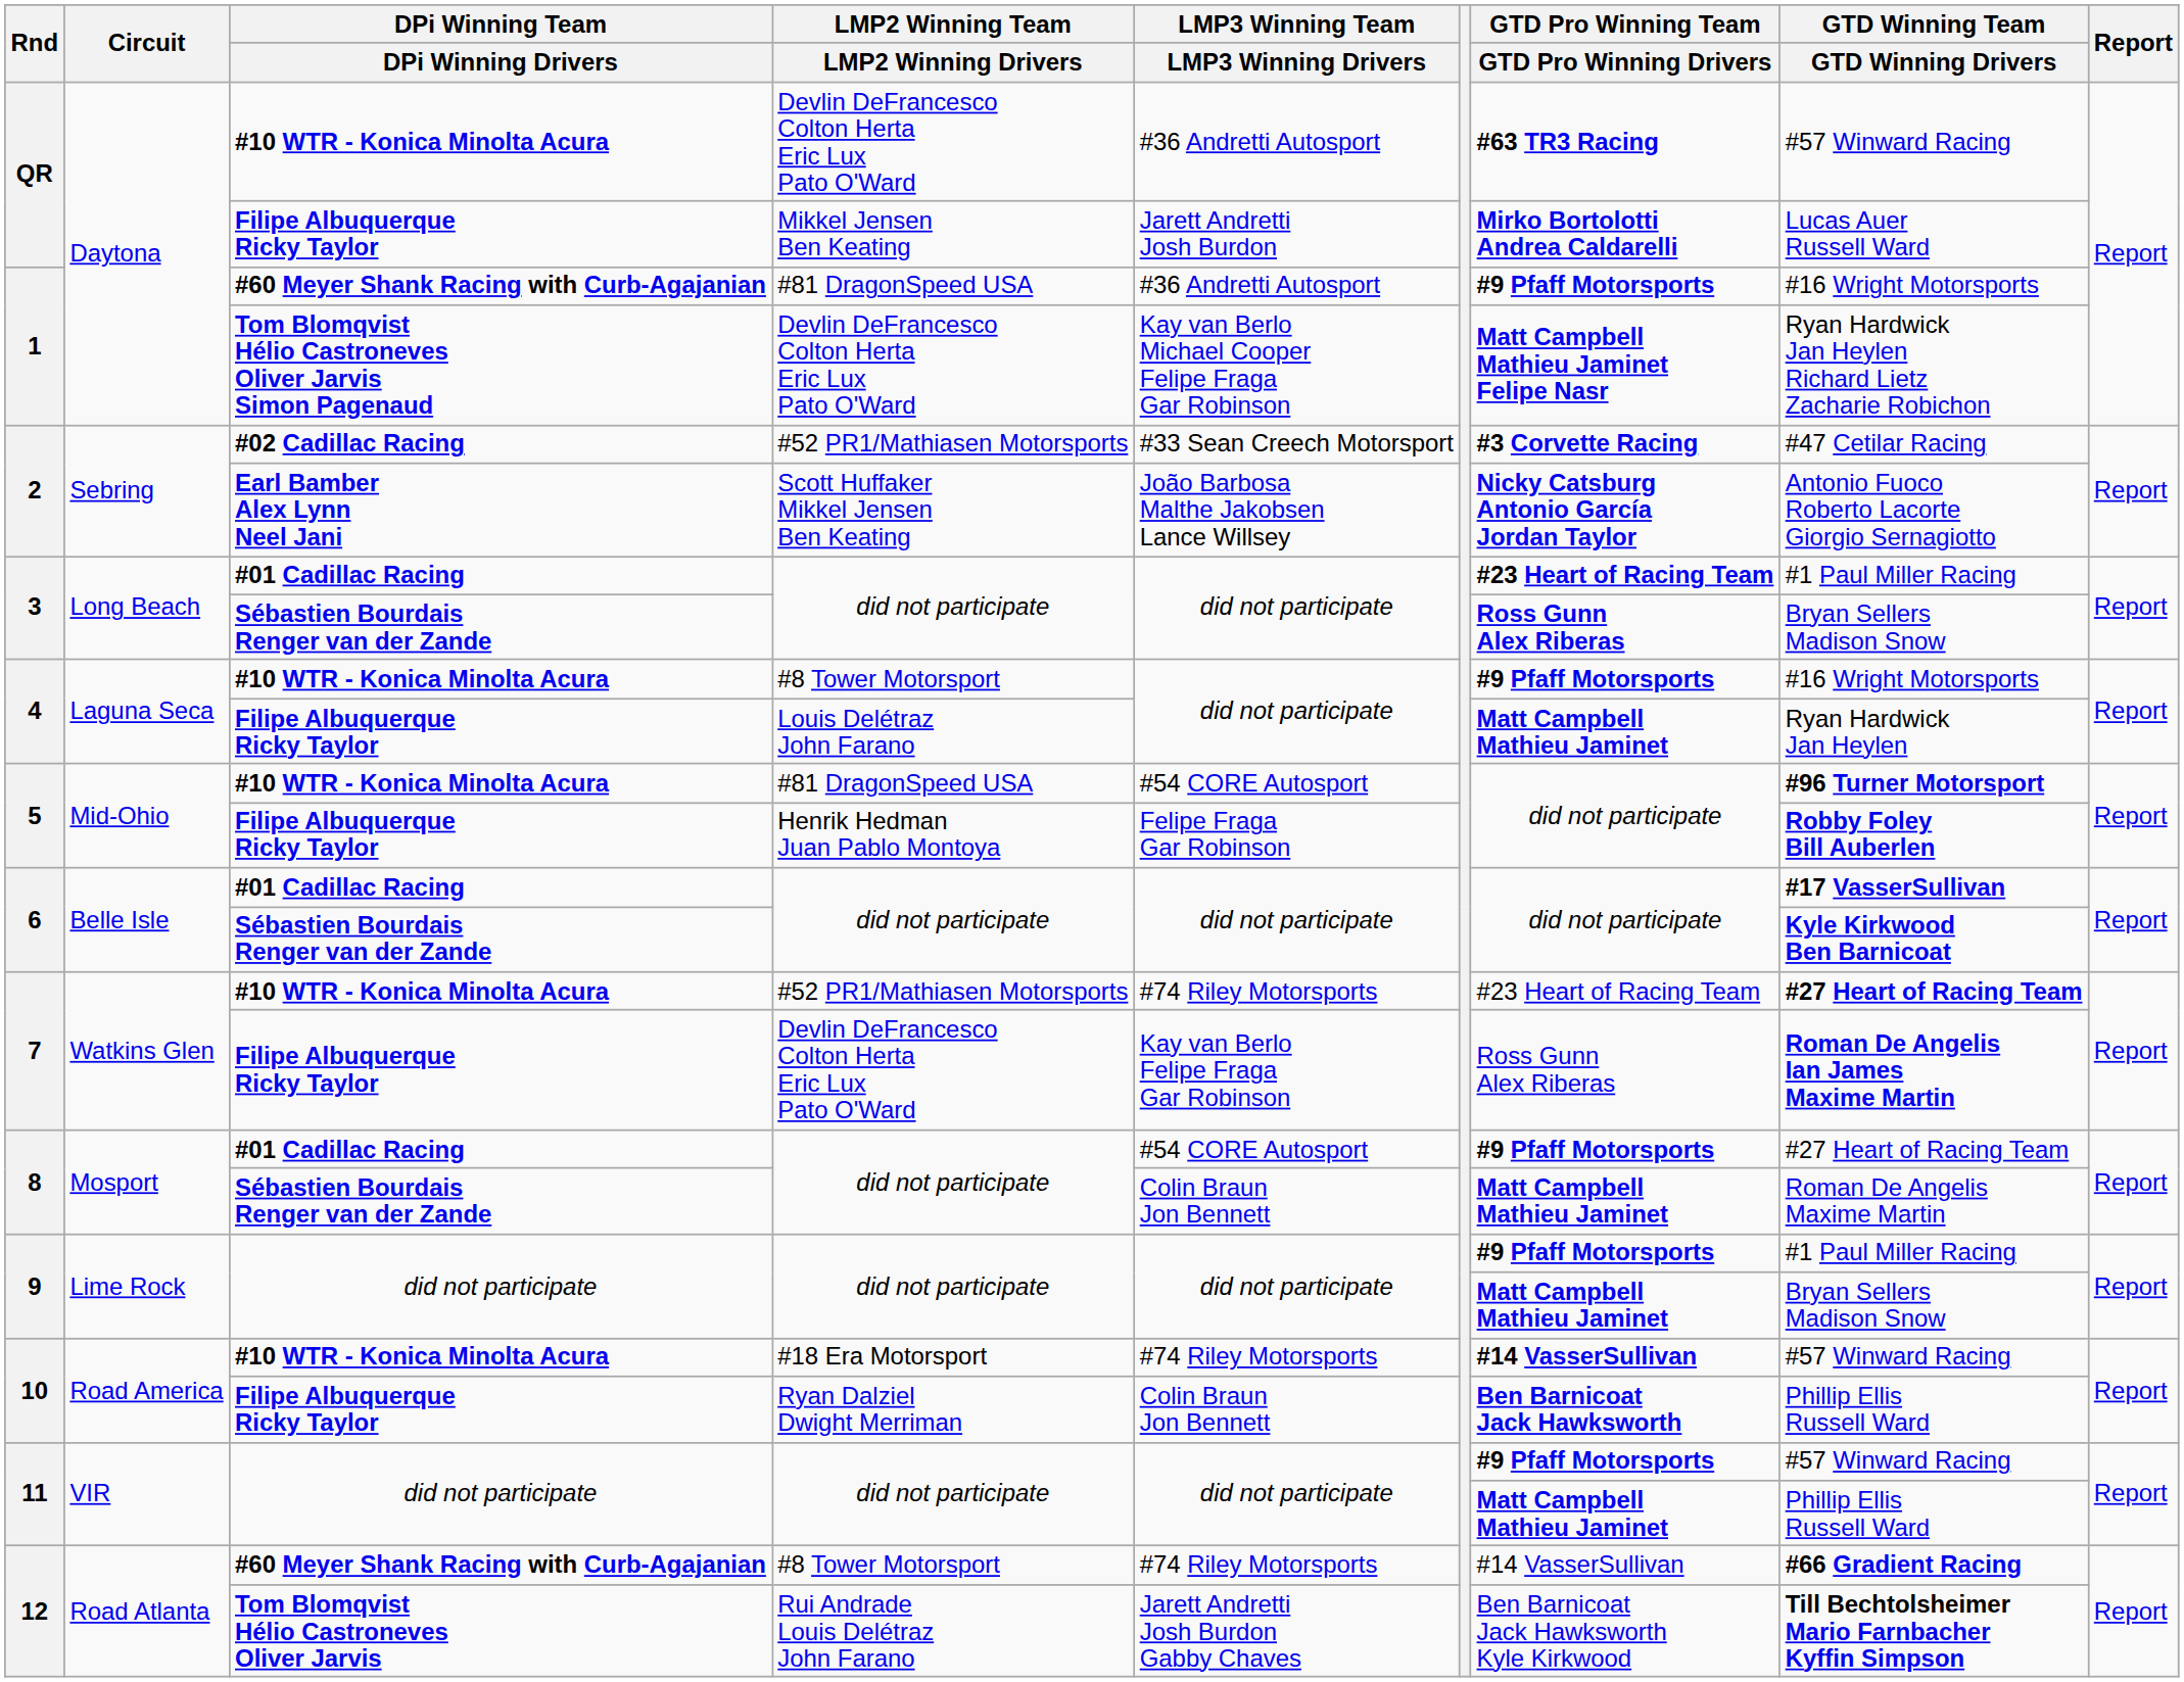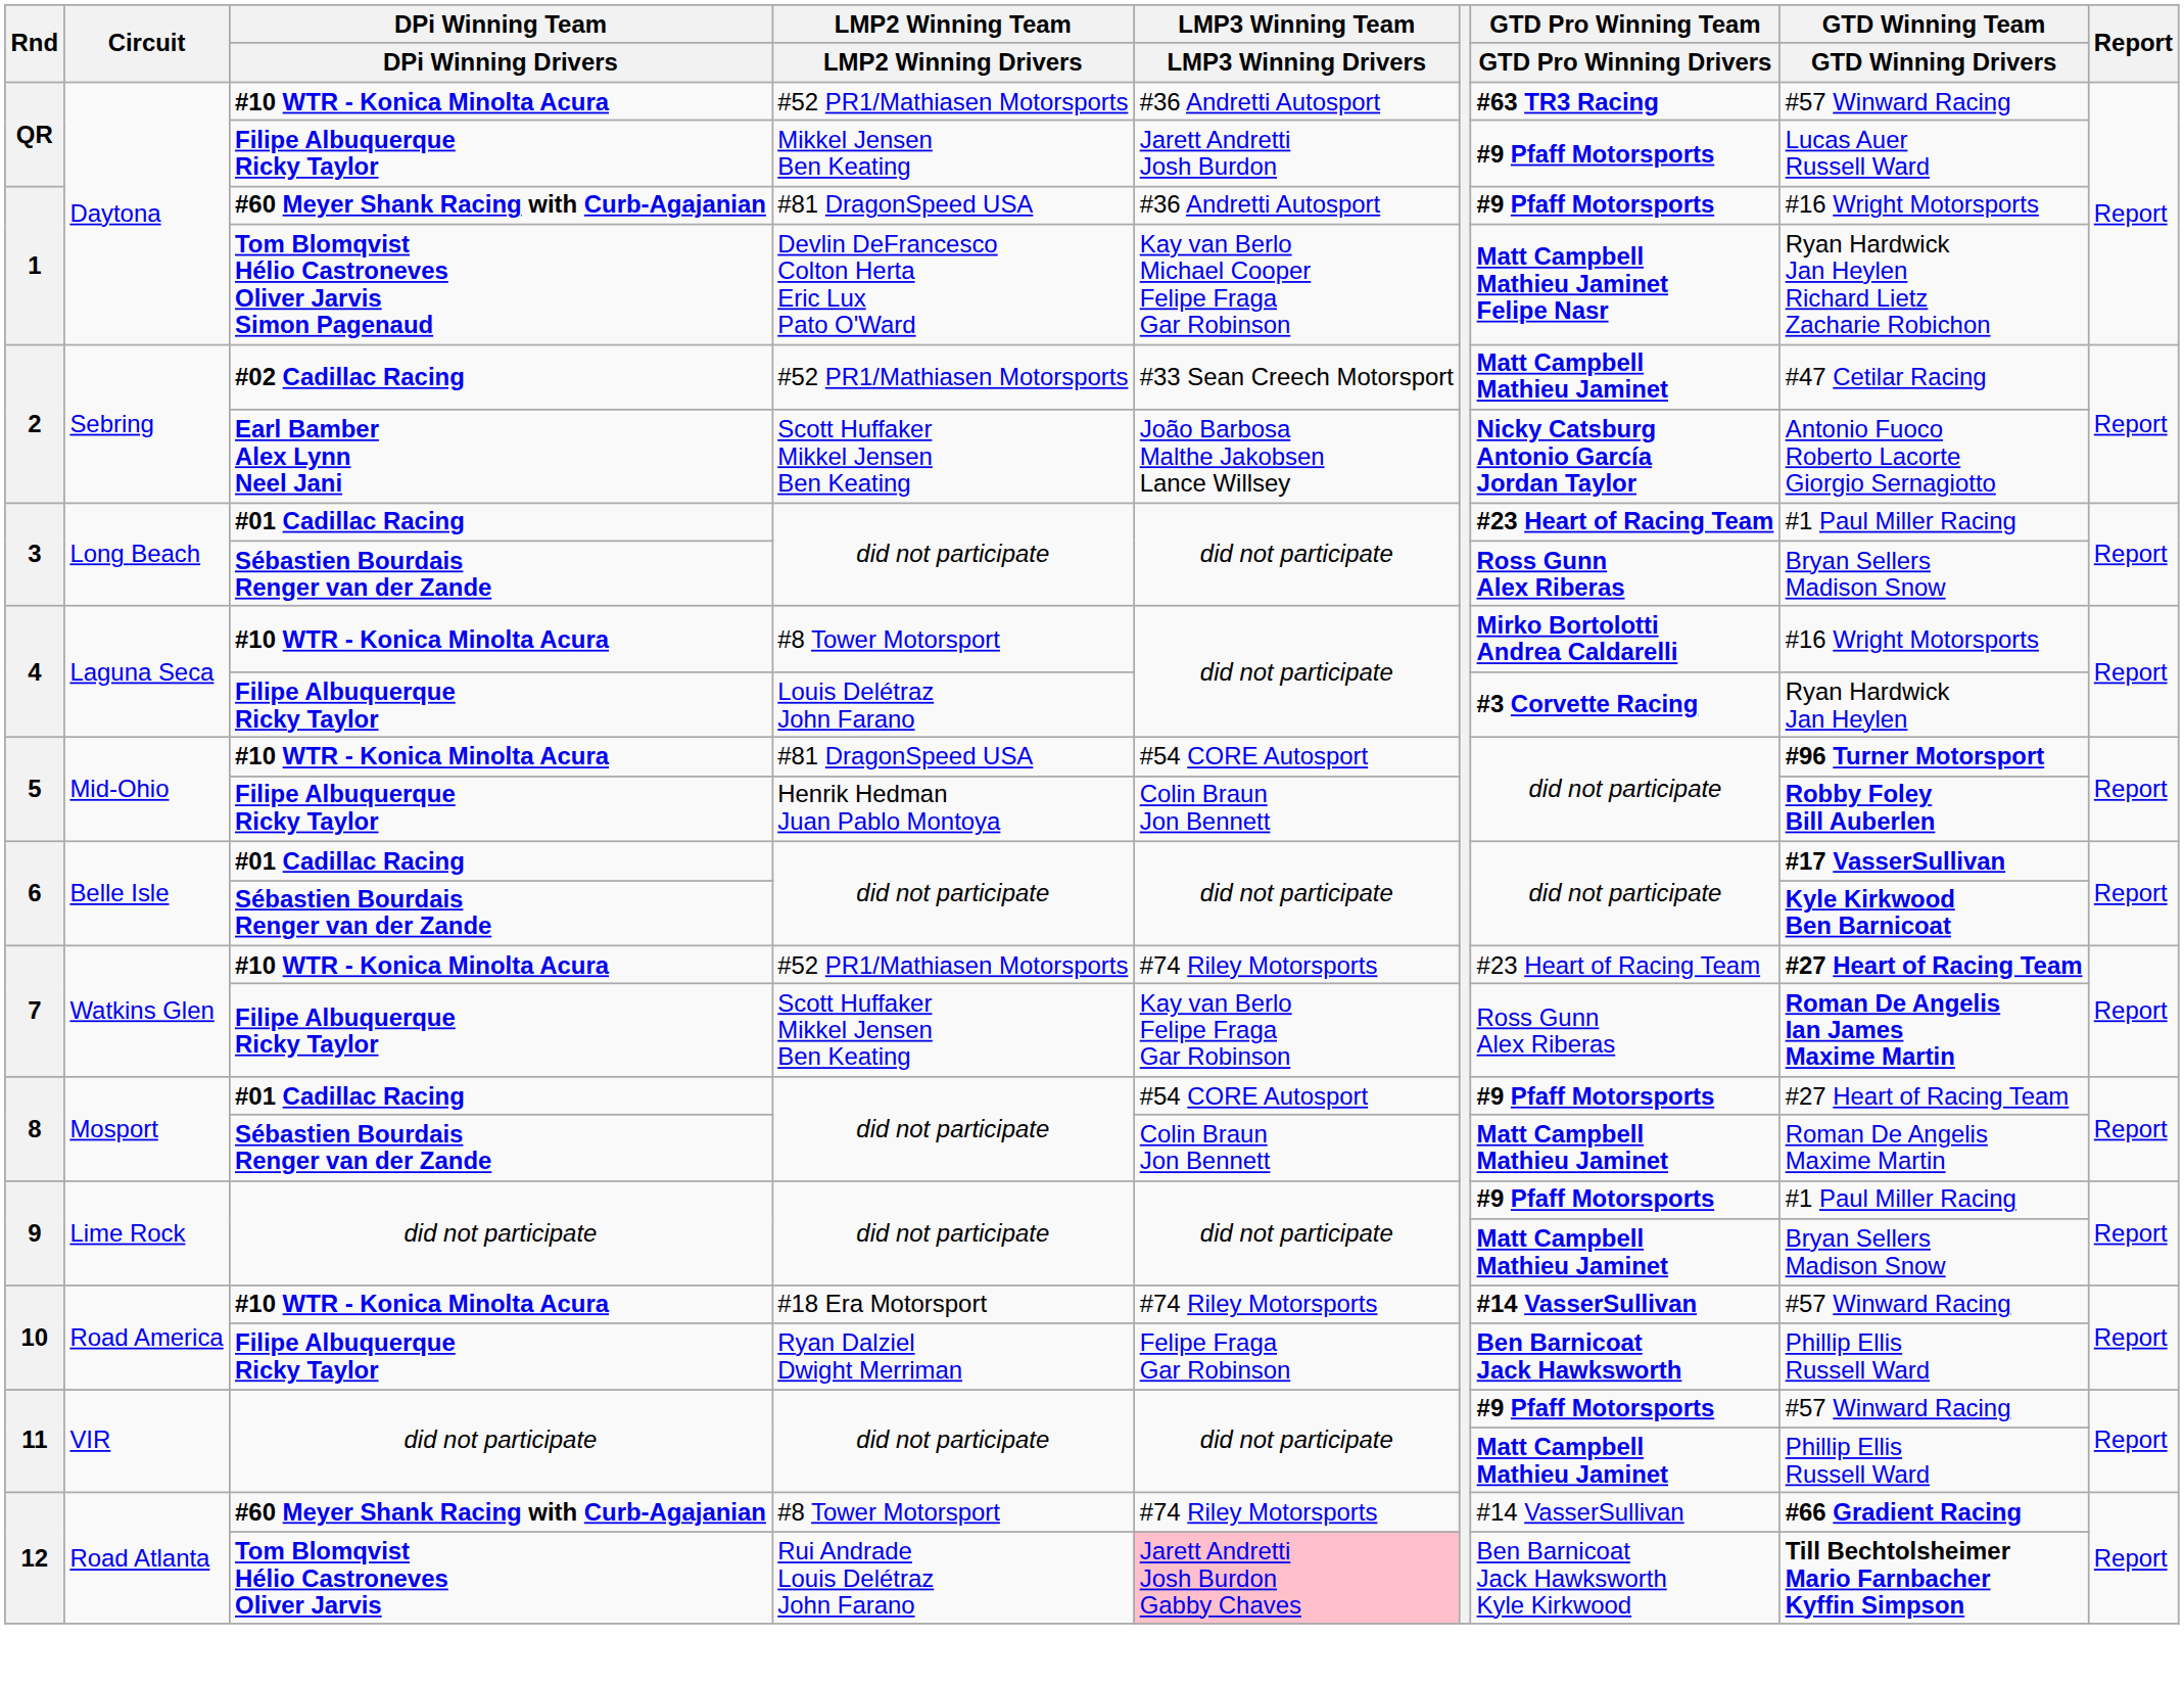QR / #10 WTR - Konica Minolta Acura | LMP2 Winning Team / LMP2 Winning Drivers: Devlin DeFrancesco Colton Herta Eric Lux Pato O'Ward -> #52 PR1/Mathiasen Motorsports
QR / Filipe Albuquerque Ricky Taylor | GTD Pro Winning Team / GTD Pro Winning Drivers: Mirko Bortolotti Andrea Caldarelli -> #9 Pfaff Motorsports
2 / #02 Cadillac Racing | GTD Pro Winning Team / GTD Pro Winning Drivers: #3 Corvette Racing -> Matt Campbell Mathieu Jaminet
4 / #10 WTR - Konica Minolta Acura | GTD Pro Winning Team / GTD Pro Winning Drivers: #9 Pfaff Motorsports -> Mirko Bortolotti Andrea Caldarelli
4 / Filipe Albuquerque Ricky Taylor | GTD Pro Winning Team / GTD Pro Winning Drivers: Matt Campbell Mathieu Jaminet -> #3 Corvette Racing
5 / Filipe Albuquerque Ricky Taylor | LMP3 Winning Team / LMP3 Winning Drivers: Felipe Fraga Gar Robinson -> Colin Braun Jon Bennett
7 / Filipe Albuquerque Ricky Taylor | LMP2 Winning Team / LMP2 Winning Drivers: Devlin DeFrancesco Colton Herta Eric Lux Pato O'Ward -> Scott Huffaker Mikkel Jensen Ben Keating
10 / Filipe Albuquerque Ricky Taylor | LMP3 Winning Team / LMP3 Winning Drivers: Colin Braun Jon Bennett -> Felipe Fraga Gar Robinson
12 / Tom Blomqvist Hélio Castroneves Oliver Jarvis | LMP3 Winning Team / LMP3 Winning Drivers: no background -> pink background
